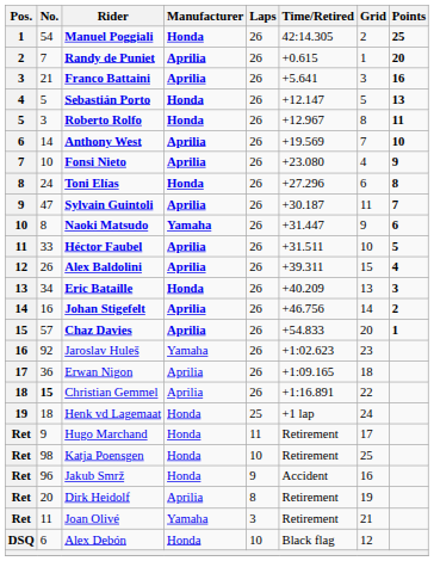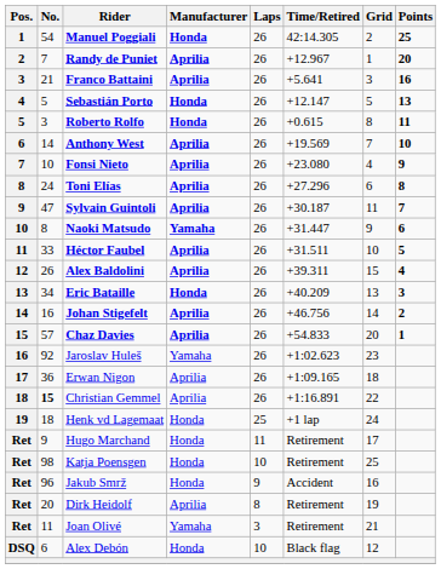Randy de Puniet | Time/Retired: +0.615 -> +12.967
Roberto Rolfo | Time/Retired: +12.967 -> +0.615
Toni Elías | Manufacturer: Honda -> Aprilia
